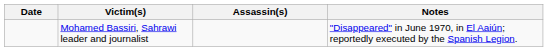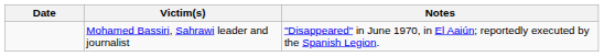- column: Assassin(s)
